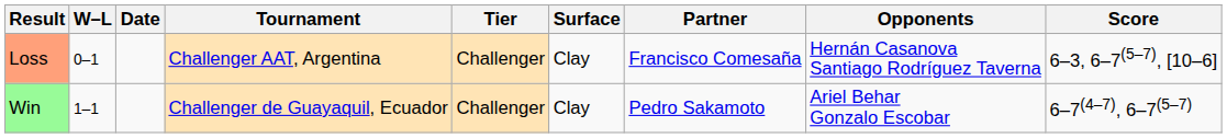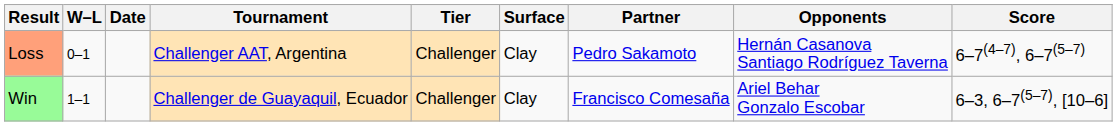Loss | Partner: Francisco Comesaña -> Pedro Sakamoto
Loss | Score: 6–3, 6–7(5–7), [10–6] -> 6–7(4–7), 6–7(5–7)
Win | Partner: Pedro Sakamoto -> Francisco Comesaña
Win | Score: 6–7(4–7), 6–7(5–7) -> 6–3, 6–7(5–7), [10–6]
